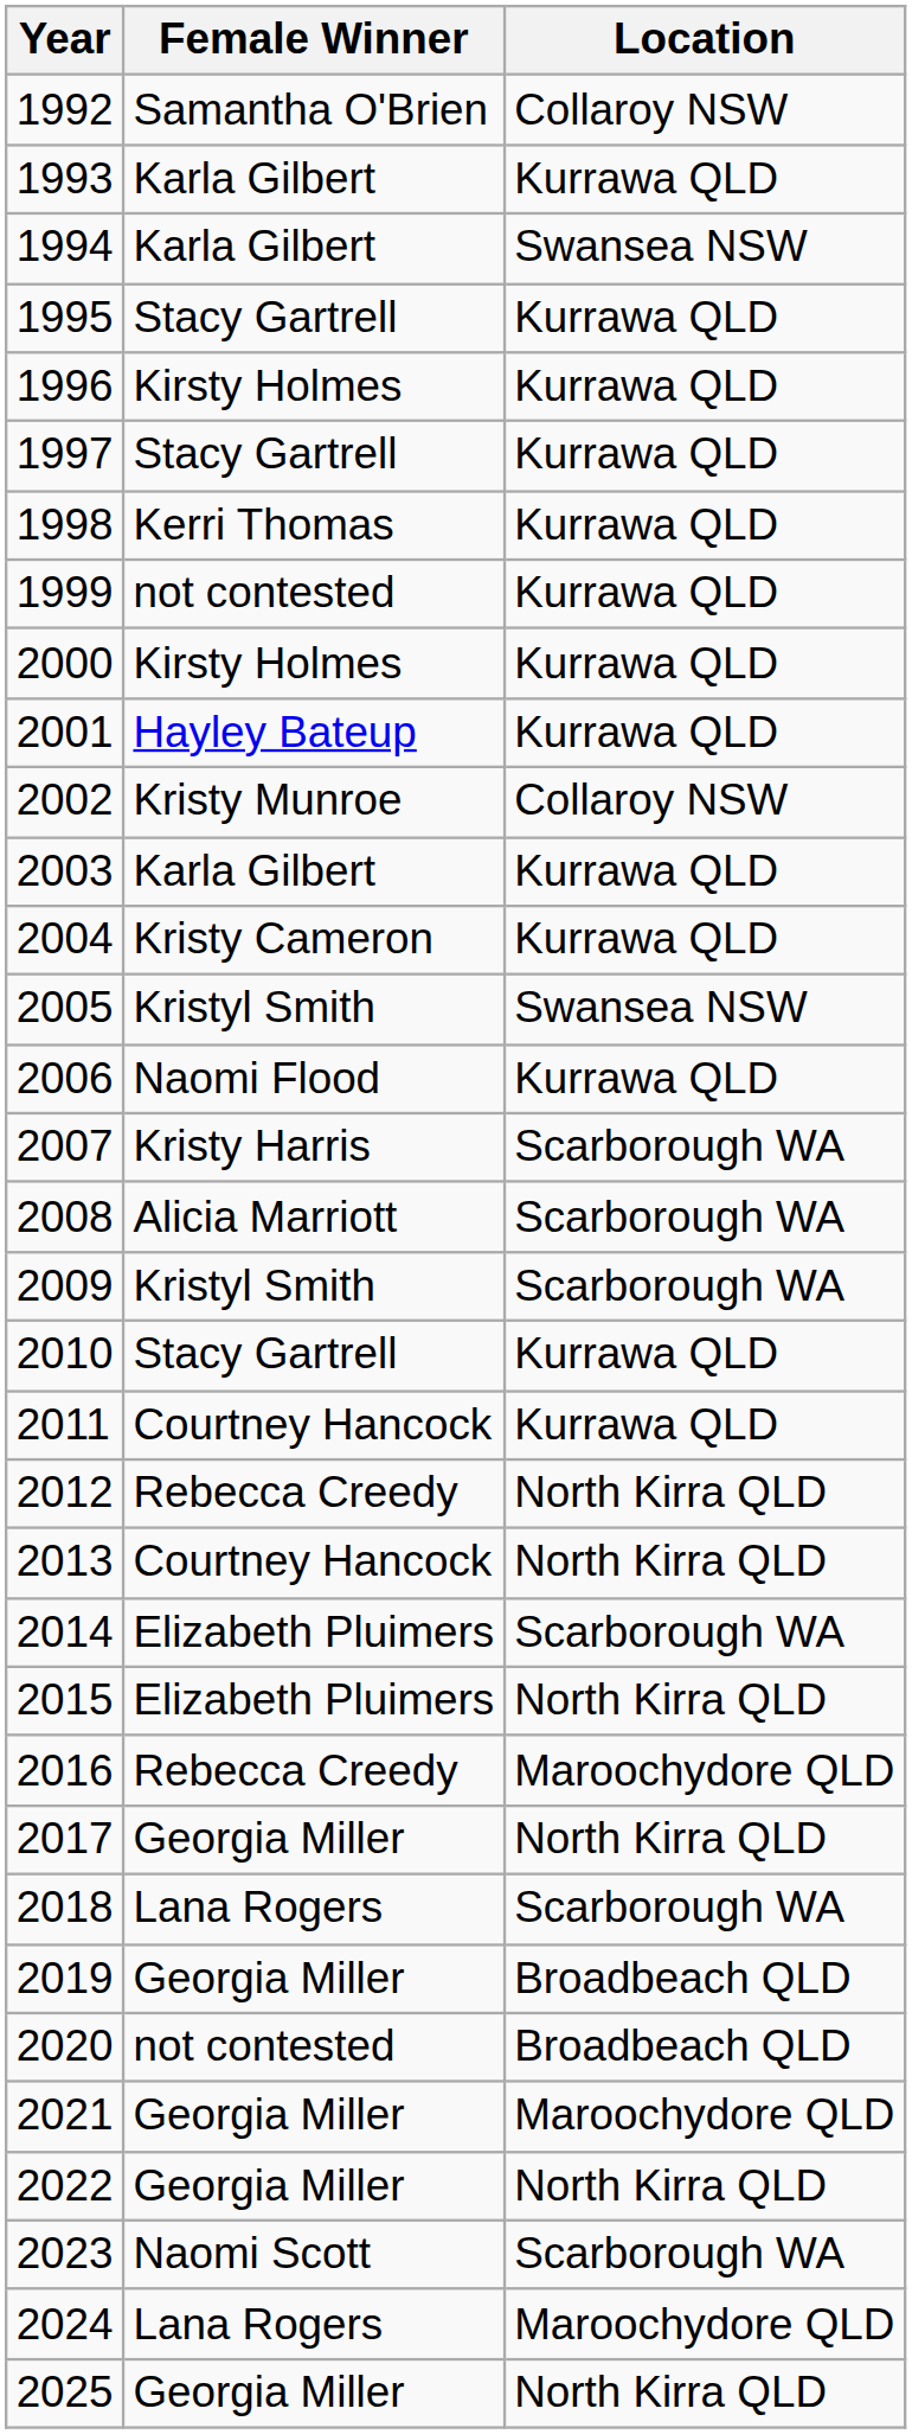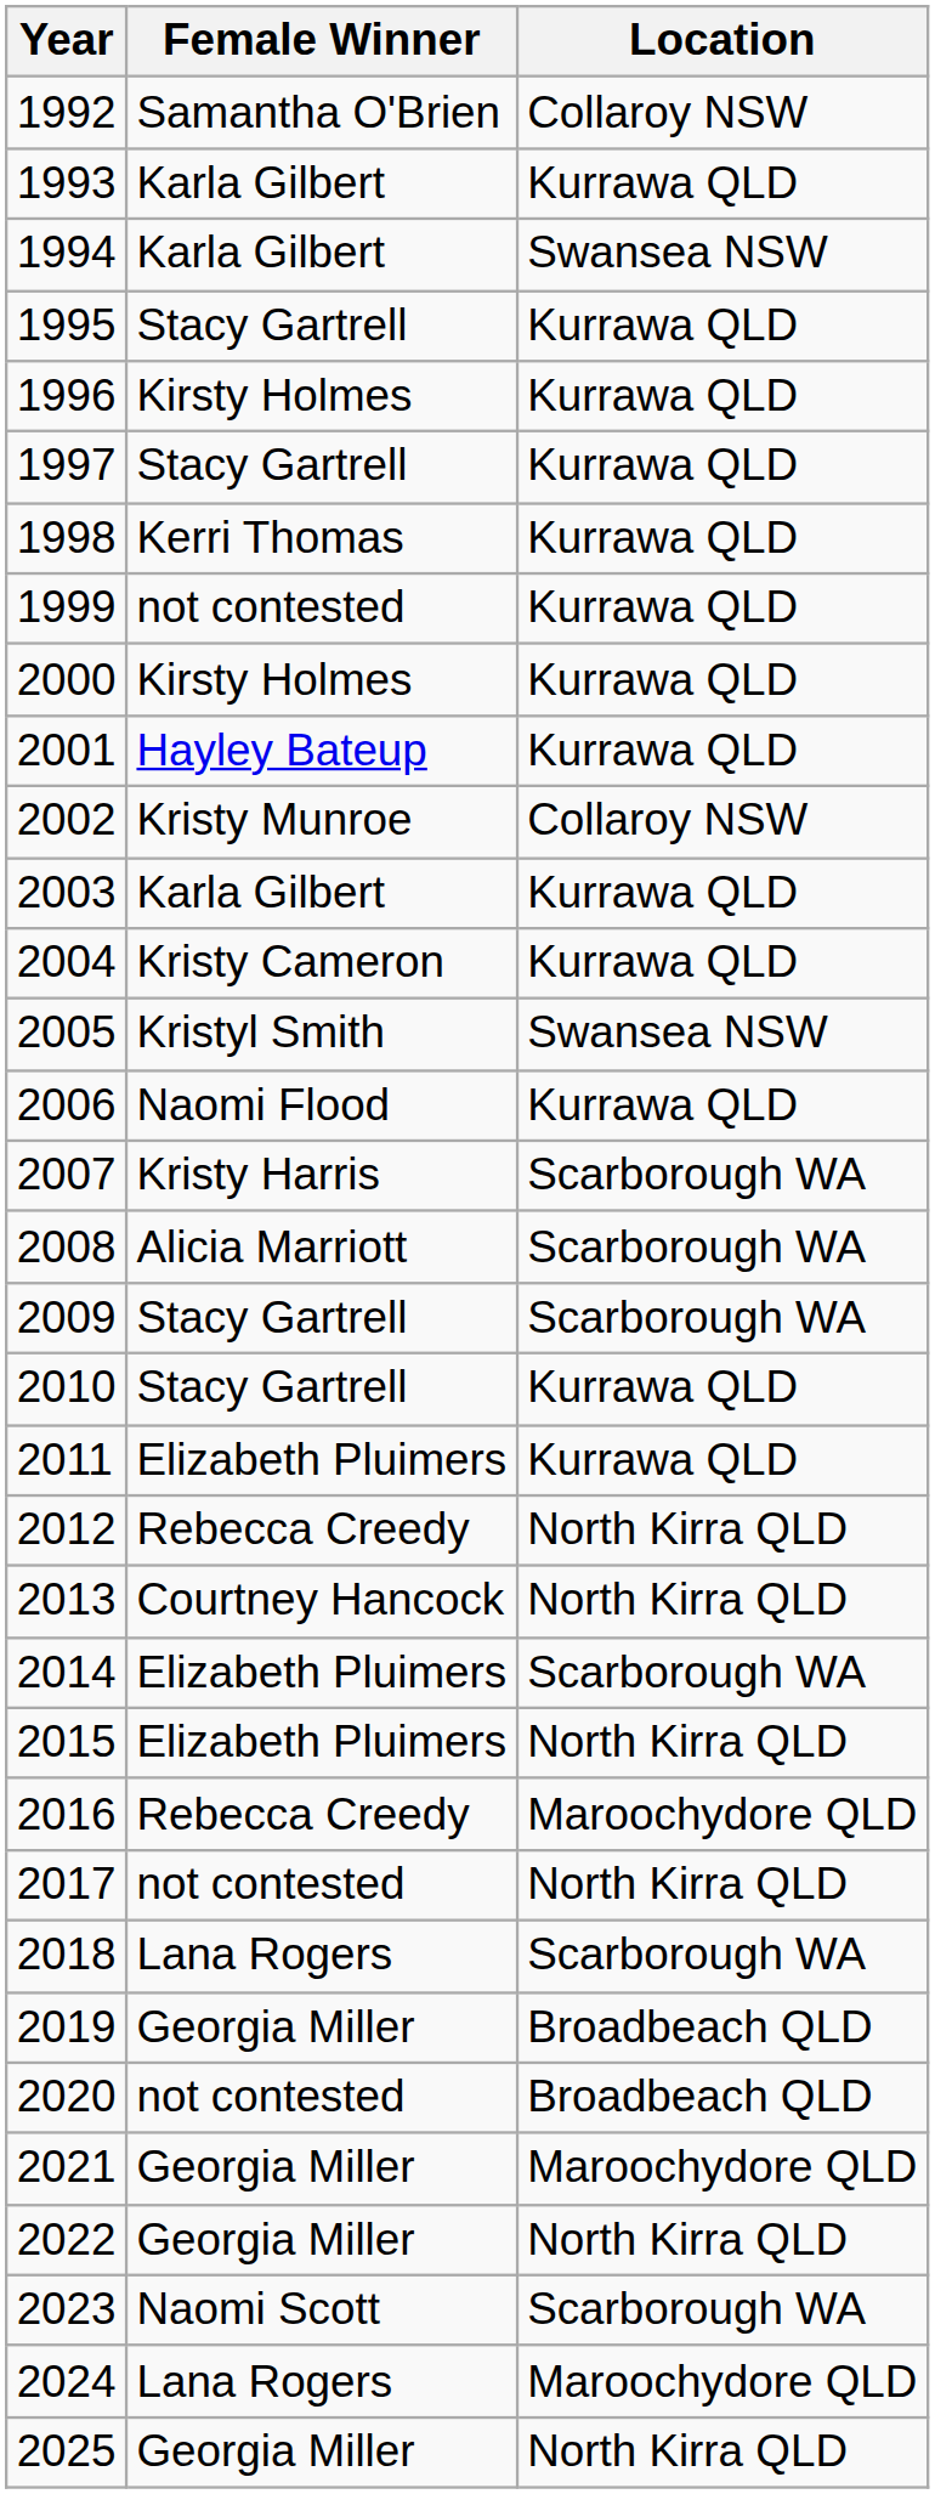2009 | Female Winner: Kristyl Smith -> Stacy Gartrell
2011 | Female Winner: Courtney Hancock -> Elizabeth Pluimers
2017 | Female Winner: Georgia Miller -> not contested
